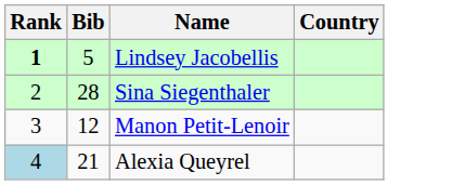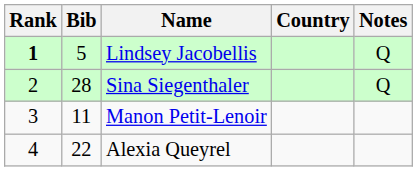+ column: Notes | Q | Q
Manon Petit-Lenoir | Bib: 12 -> 11
Alexia Queyrel | Rank: lightblue background -> no background
Alexia Queyrel | Bib: 21 -> 22
